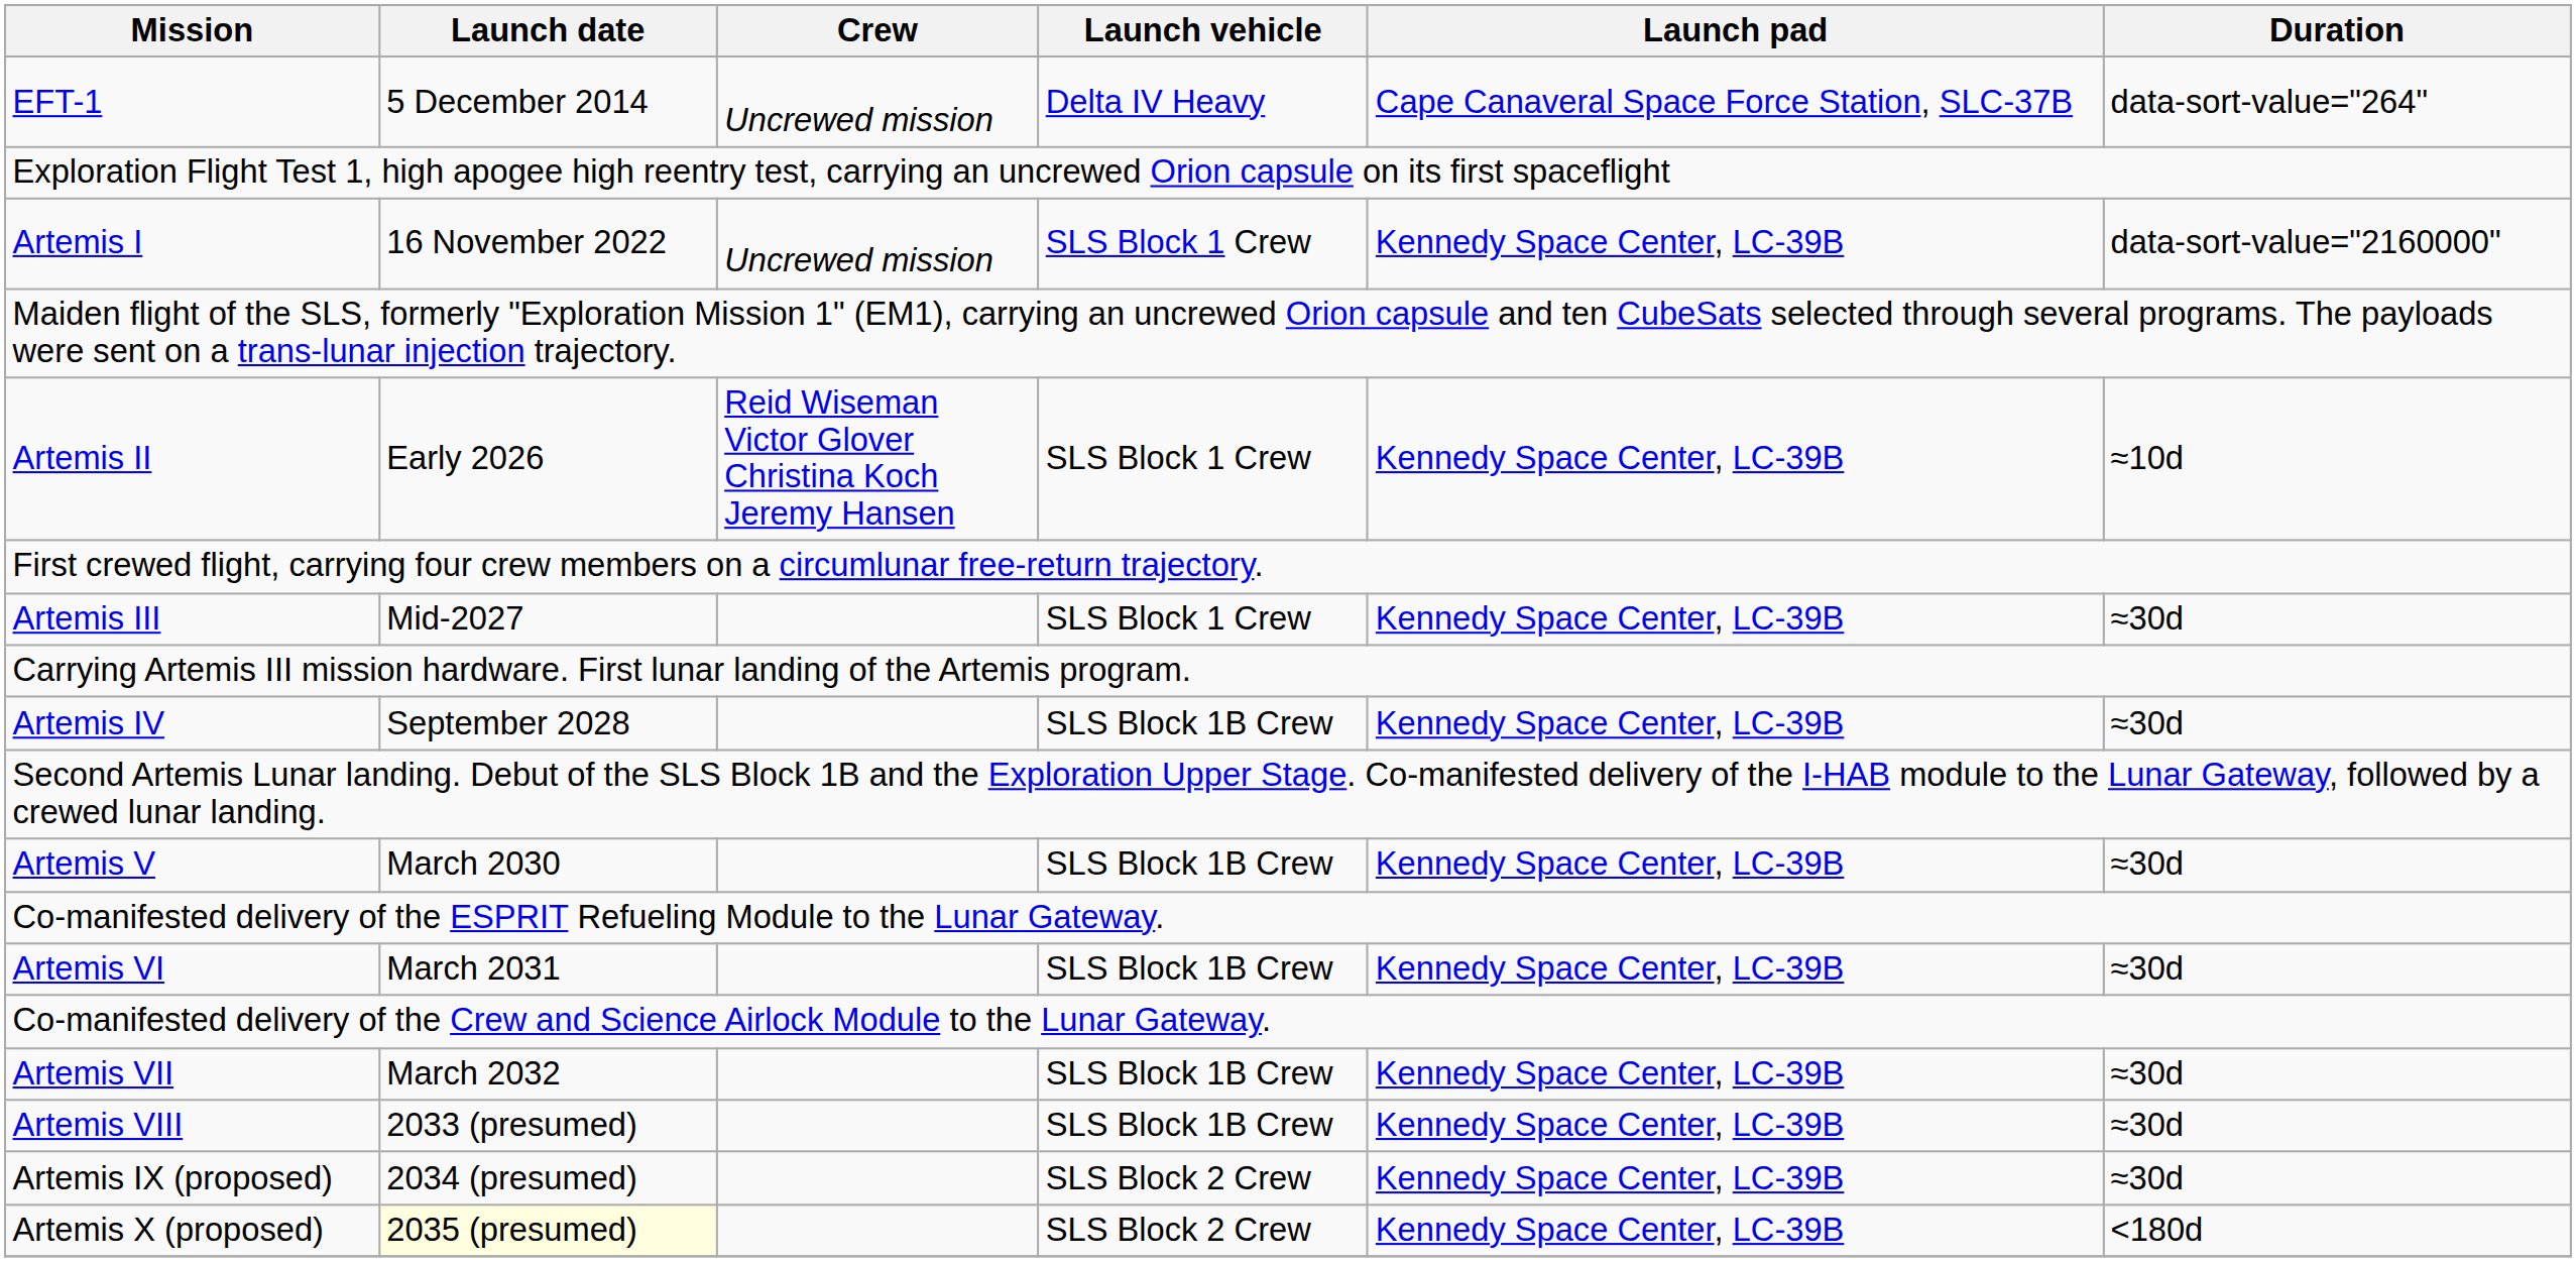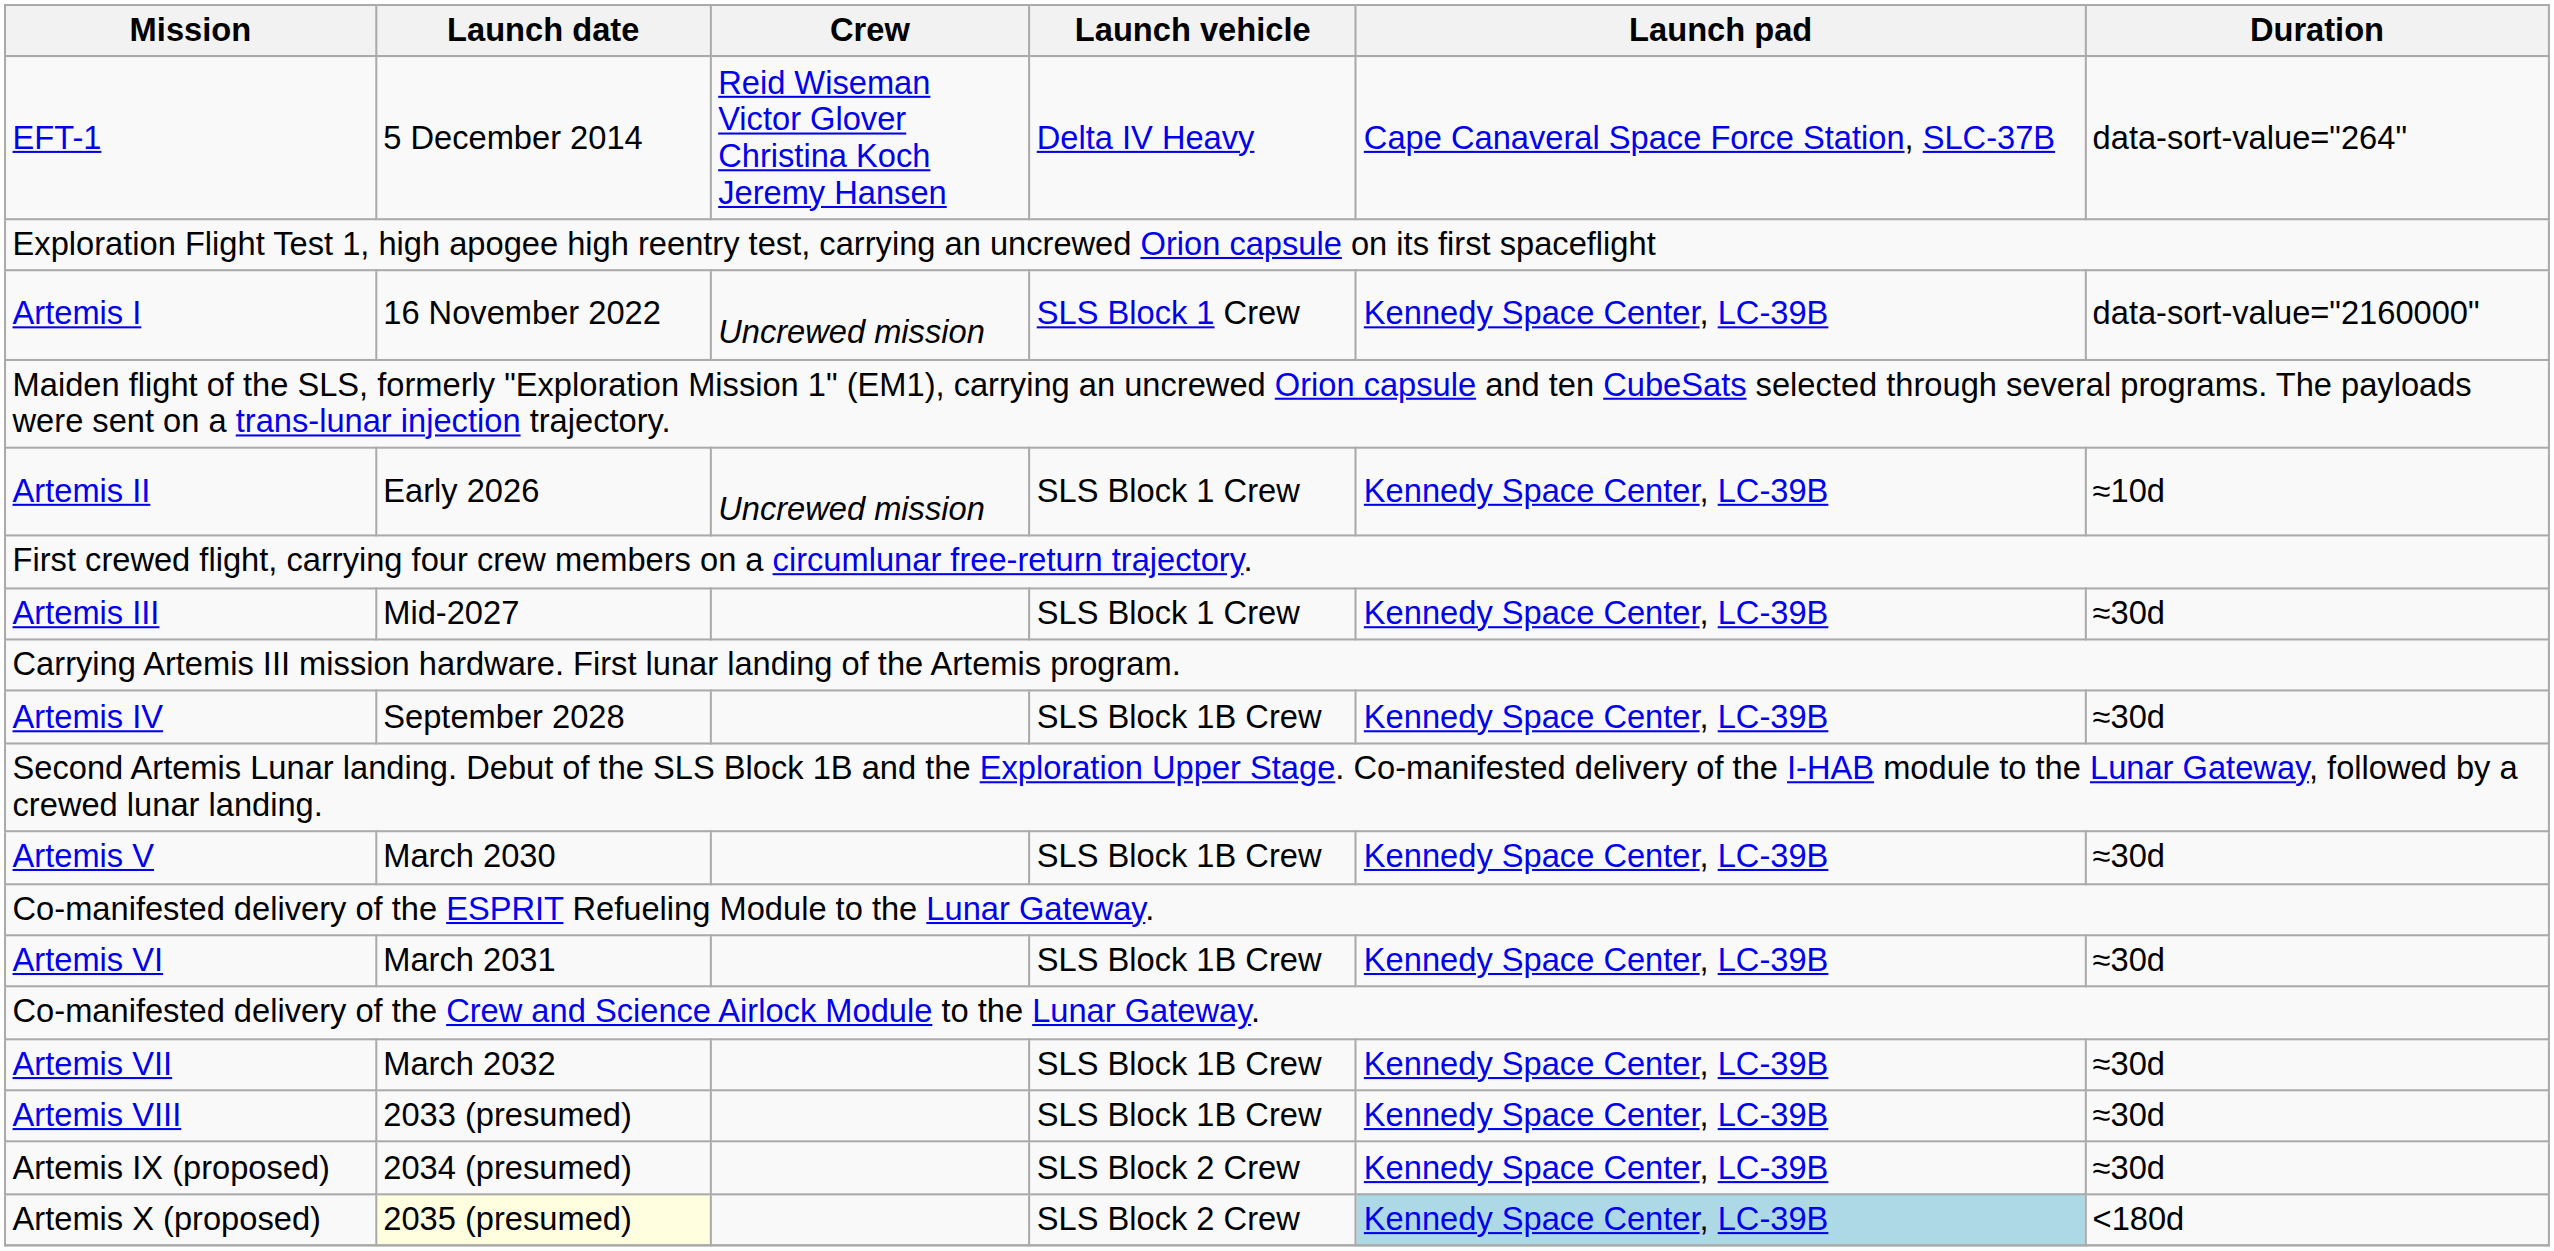EFT-1 | Crew: Uncrewed mission -> Reid Wiseman Victor Glover Christina Koch Jeremy Hansen
Artemis II | Crew: Reid Wiseman Victor Glover Christina Koch Jeremy Hansen -> Uncrewed mission
Artemis X (proposed) | Launch pad: no background -> lightblue background
